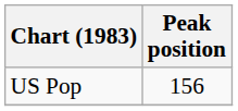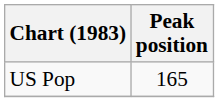US Pop | Peak position: 156 -> 165
